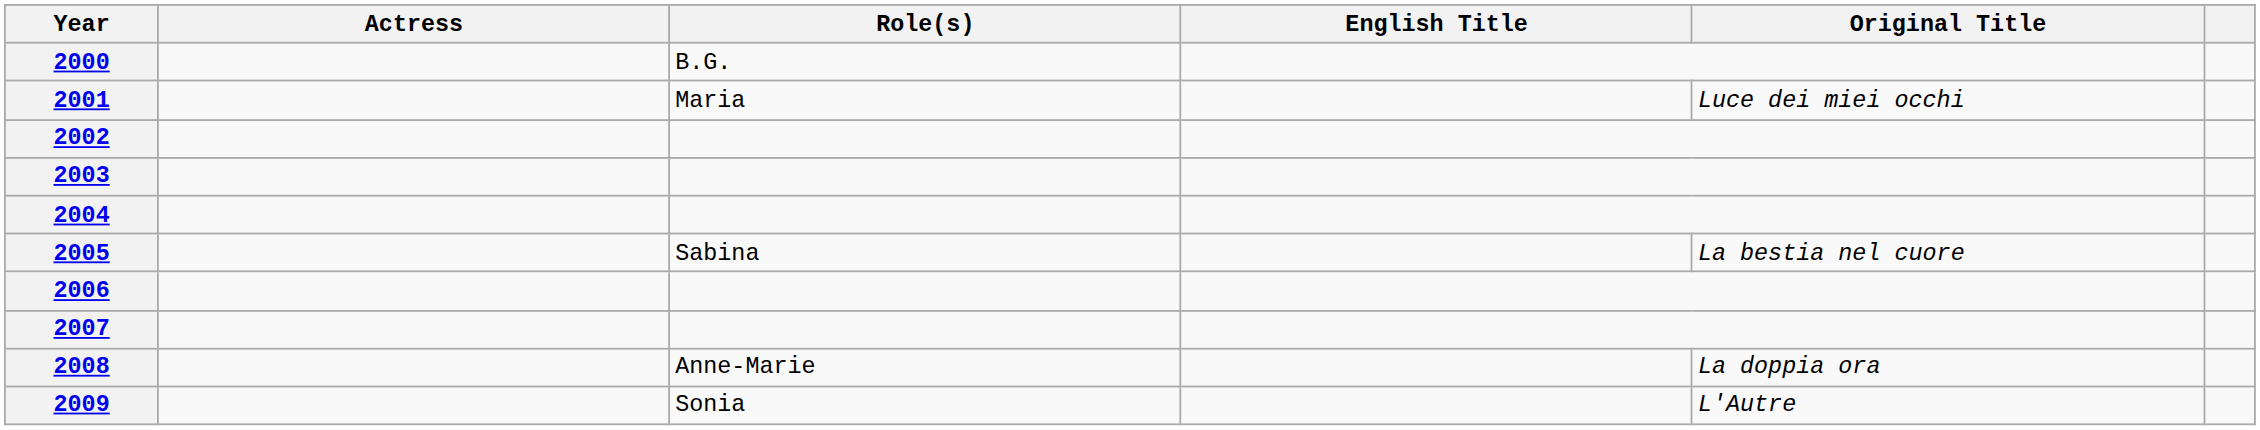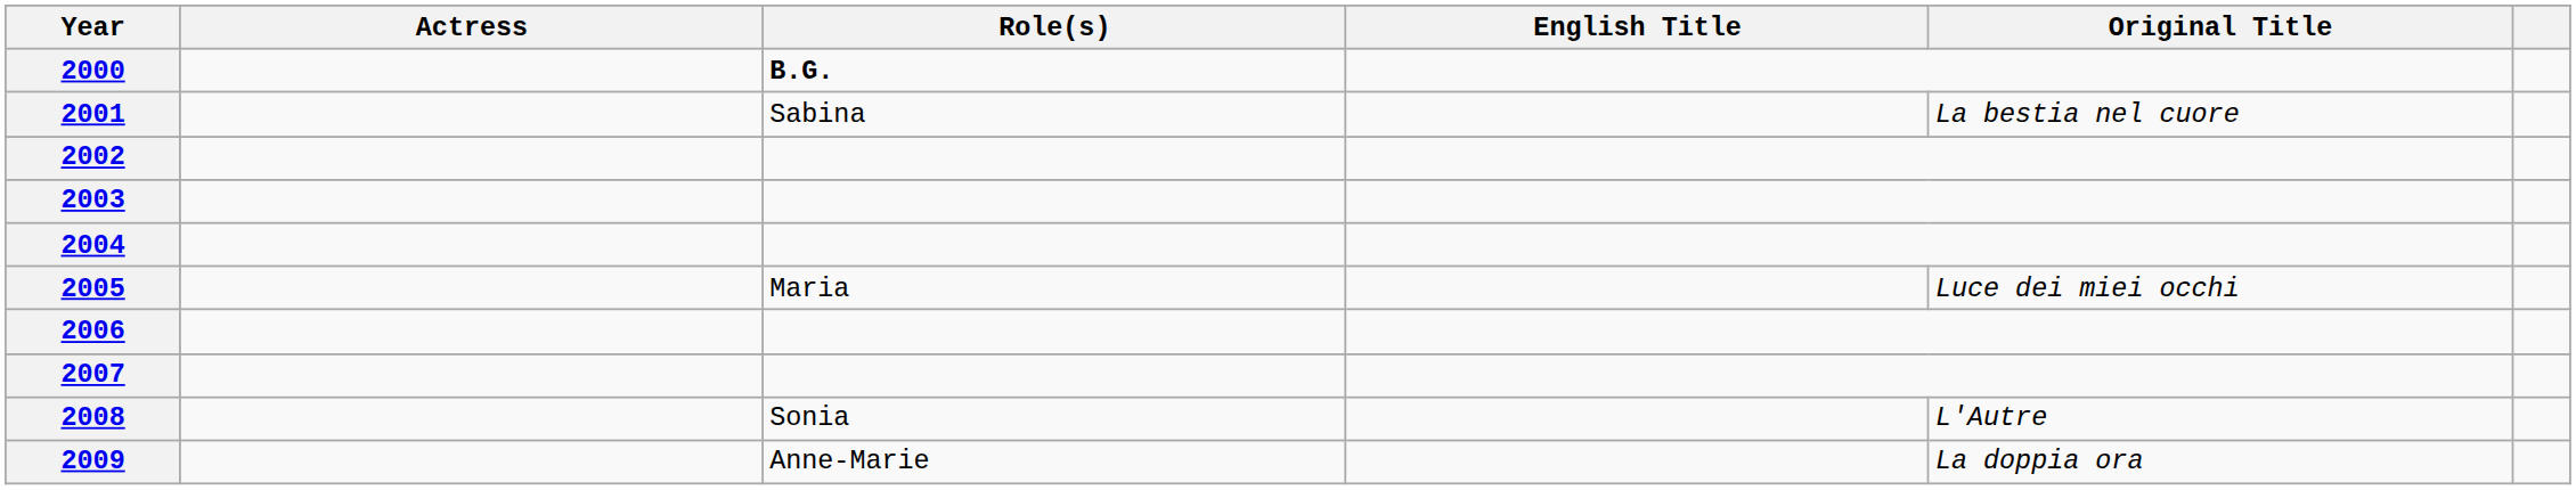2000 | Role(s): normal -> bold
2001 | Role(s): Maria -> Sabina
2001 | Original Title: Luce dei miei occhi -> La bestia nel cuore
2005 | Role(s): Sabina -> Maria
2005 | Original Title: La bestia nel cuore -> Luce dei miei occhi
2008 | Role(s): Anne-Marie -> Sonia
2008 | Original Title: La doppia ora -> L'Autre
2009 | Role(s): Sonia -> Anne-Marie
2009 | Original Title: L'Autre -> La doppia ora
